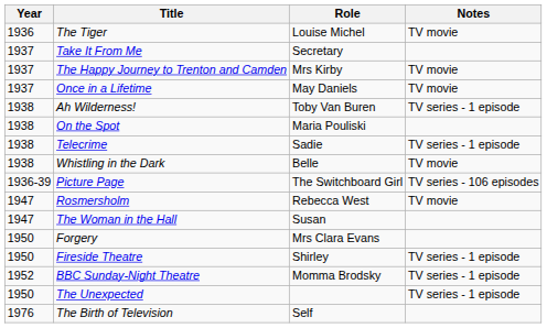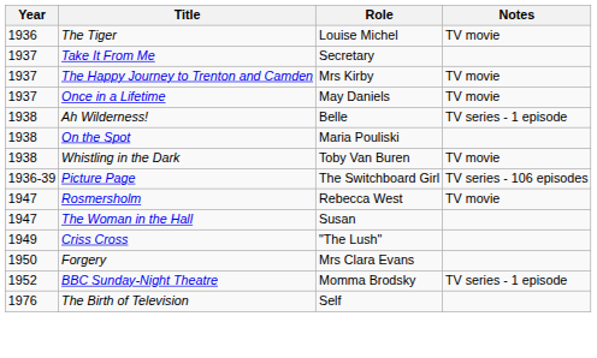Ah Wilderness! | Role: Toby Van Buren -> Belle
- row: 1938 | Telecrime | Sadie | TV series - 1 episode
Whistling in the Dark | Role: Belle -> Toby Van Buren
+ row: 1949 | Criss Cross | "The Lush"
- row: 1950 | Fireside Theatre | Shirley | TV series - 1 episode
- row: 1950 | The Unexpected | TV series - 1 episode
